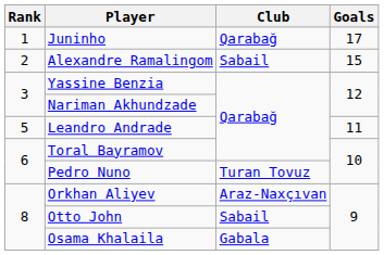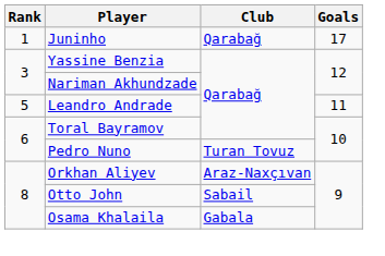- row: 2 | Alexandre Ramalingom | Sabail | 15
